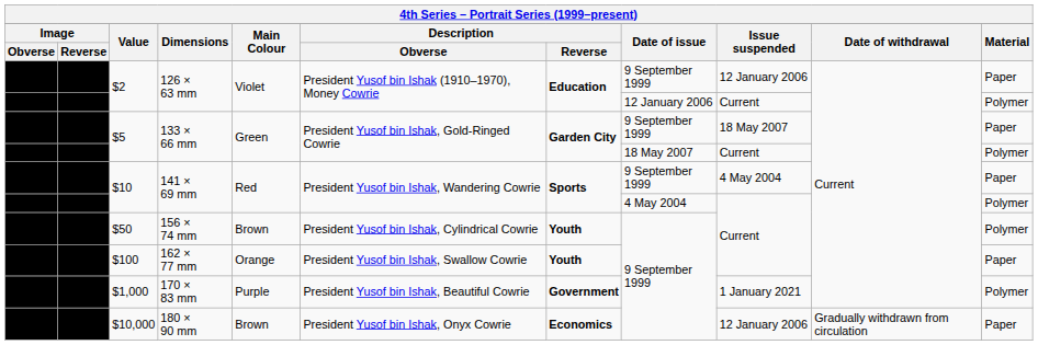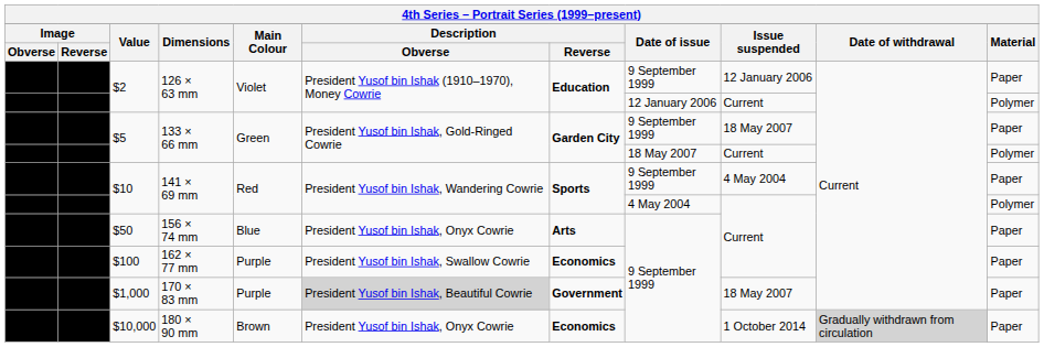$50 | Main Colour: Brown -> Blue
$50 | Description / Obverse: President Yusof bin Ishak, Cylindrical Cowrie -> President Yusof bin Ishak, Onyx Cowrie
$50 | Description / Reverse: Youth -> Arts
$50 | Material: Polymer -> Paper
$100 | Main Colour: Orange -> Purple
$100 | Description / Reverse: Youth -> Economics
$1,000 | Description / Obverse: no background -> lightgrey background
$1,000 | Issue suspended: 1 January 2021 -> 18 May 2007
$1,000 | Material: Polymer -> Paper
$10,000 | Issue suspended: 12 January 2006 -> 1 October 2014
$10,000 | Date of withdrawal: no background -> lightgrey background
